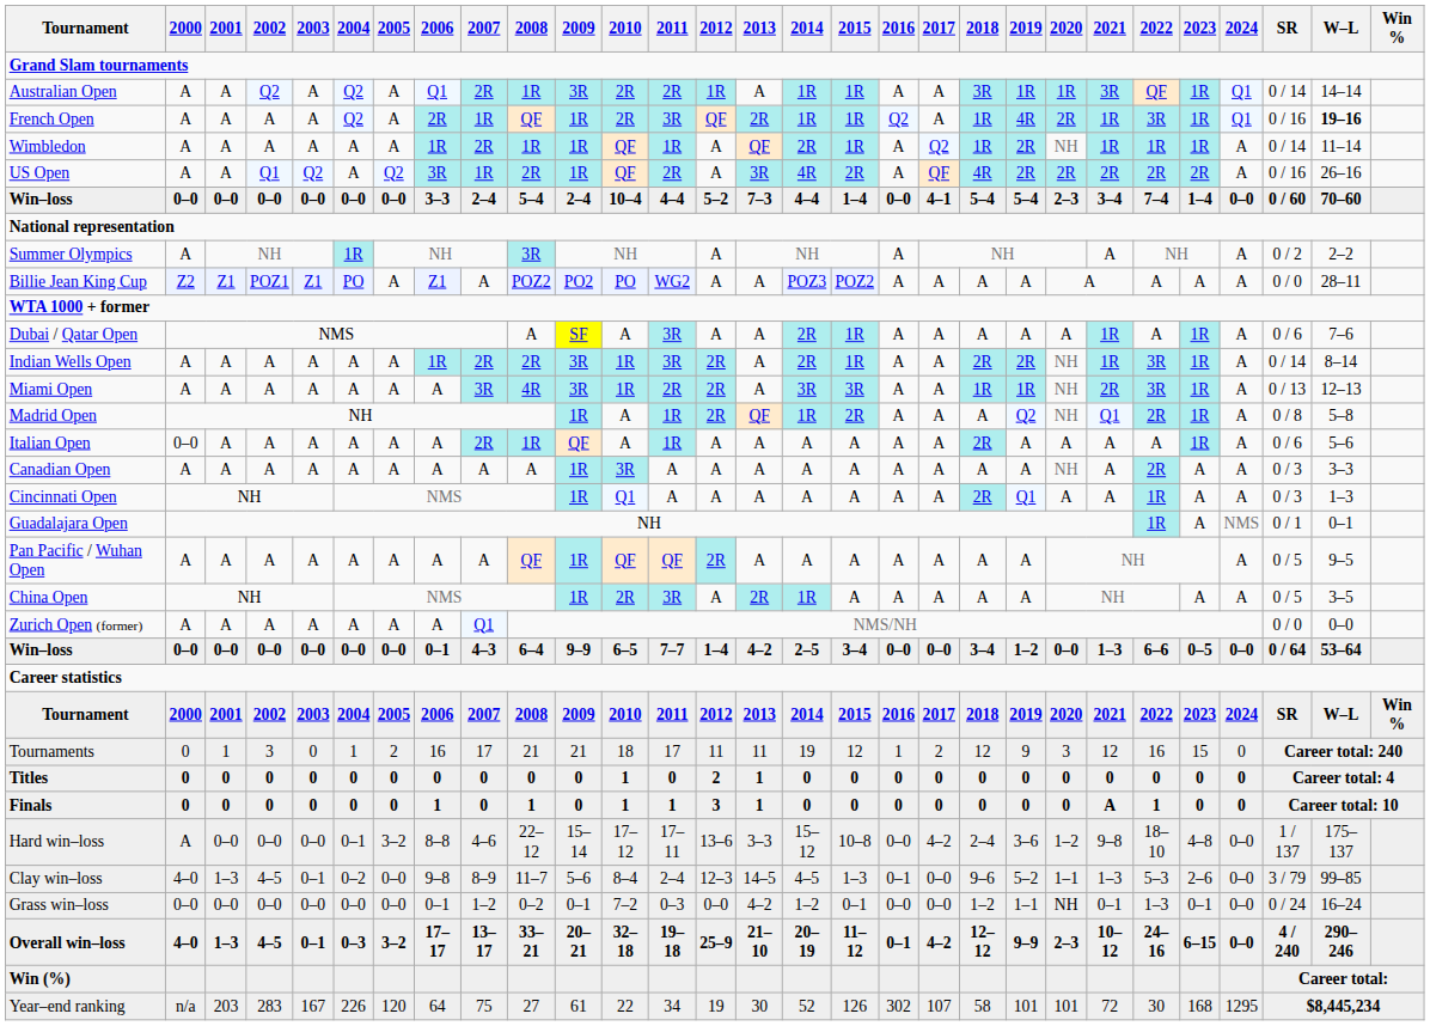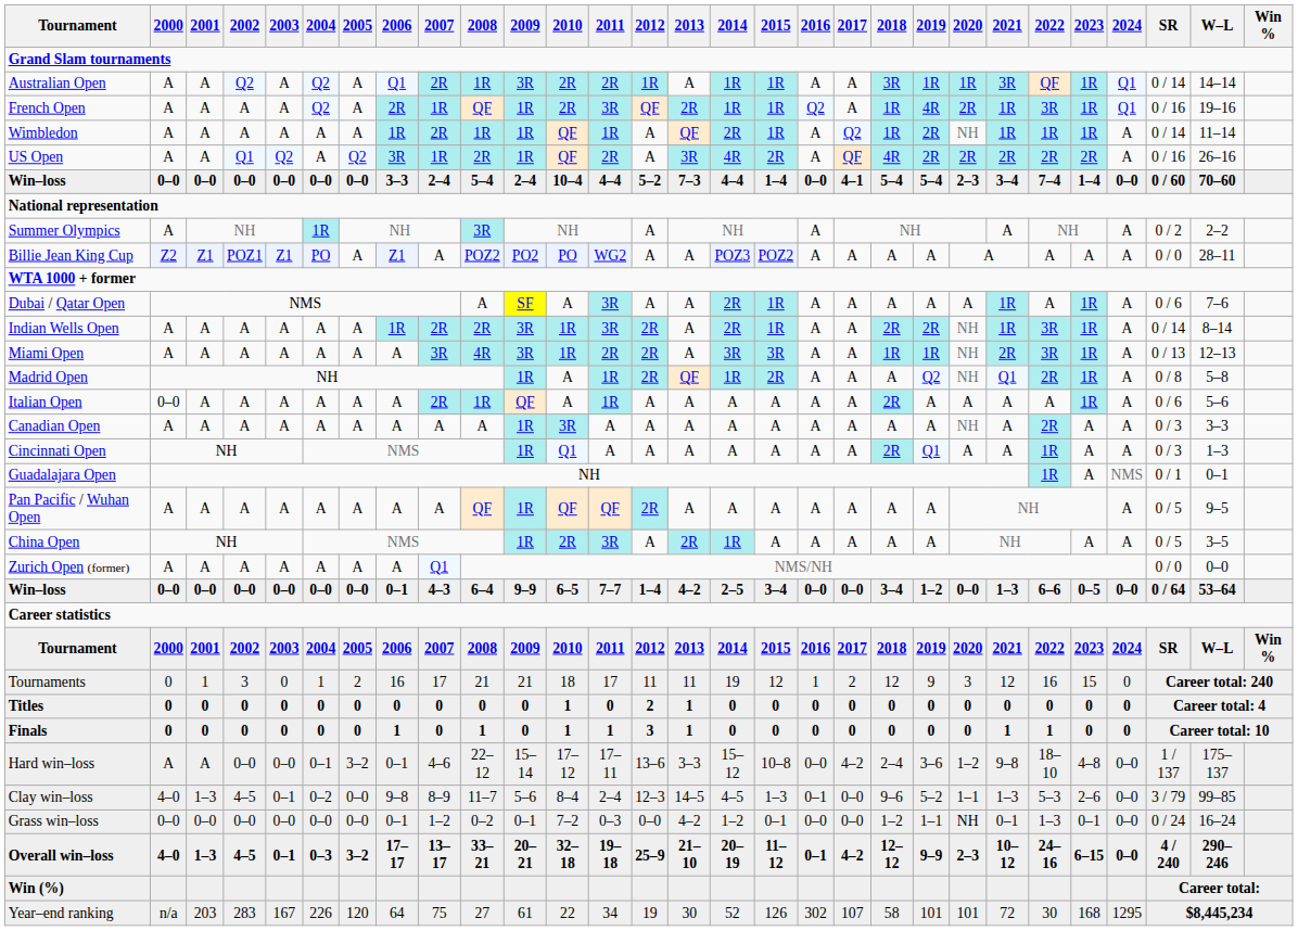French Open | W–L: bold -> normal
Finals | 2021: A -> 1
Hard win–loss | 2001: 0–0 -> A
Hard win–loss | 2006: 8–8 -> 0–1
